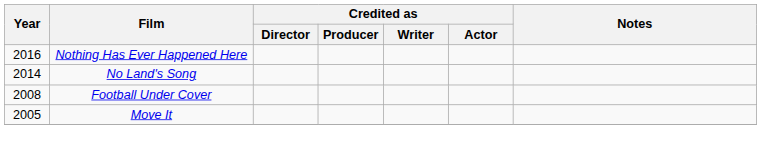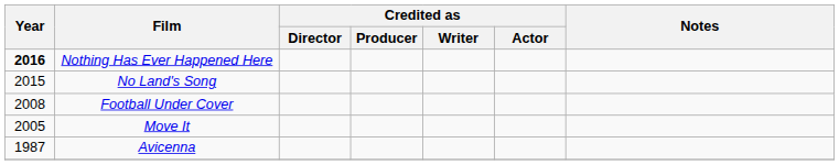Nothing Has Ever Happened Here | Year: normal -> bold
No Land's Song | Year: 2014 -> 2015
+ row: 1987 | Avicenna
